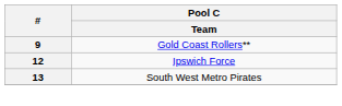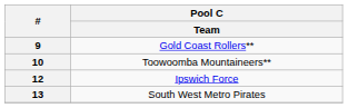+ row: 10 | Toowoomba Mountaineers**
